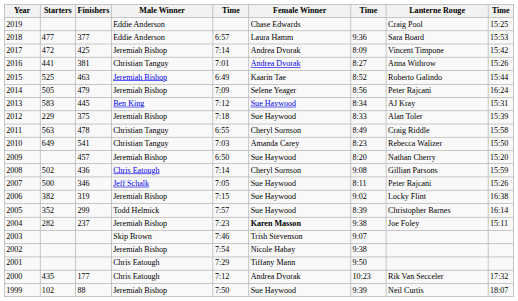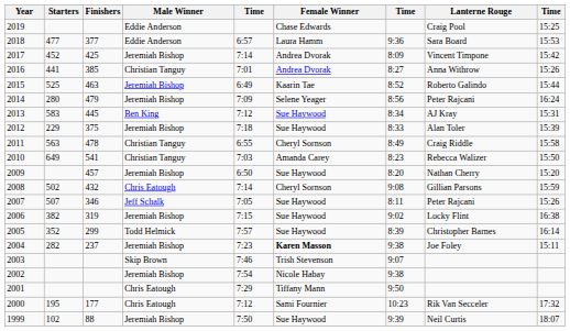2017 | Starters: 472 -> 452
2016 | Finishers: 381 -> 385
2014 | Starters: 505 -> 280
2008 | Finishers: 436 -> 432
2007 | Starters: 500 -> 507
2000 | Starters: 435 -> 195
2000 | Female Winner: Andrea Dvorak -> Sami Fournier
